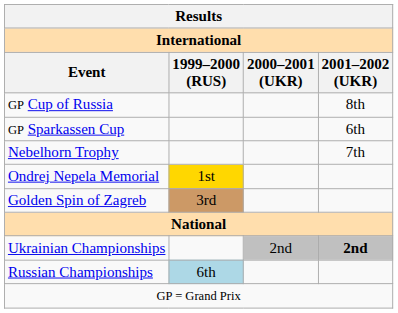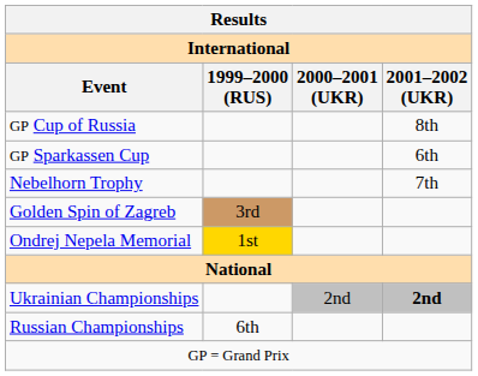rows swapped: Golden Spin of Zagreb <-> Ondrej Nepela Memorial
Russian Championships | 1999–2000 (RUS): lightblue background -> no background
